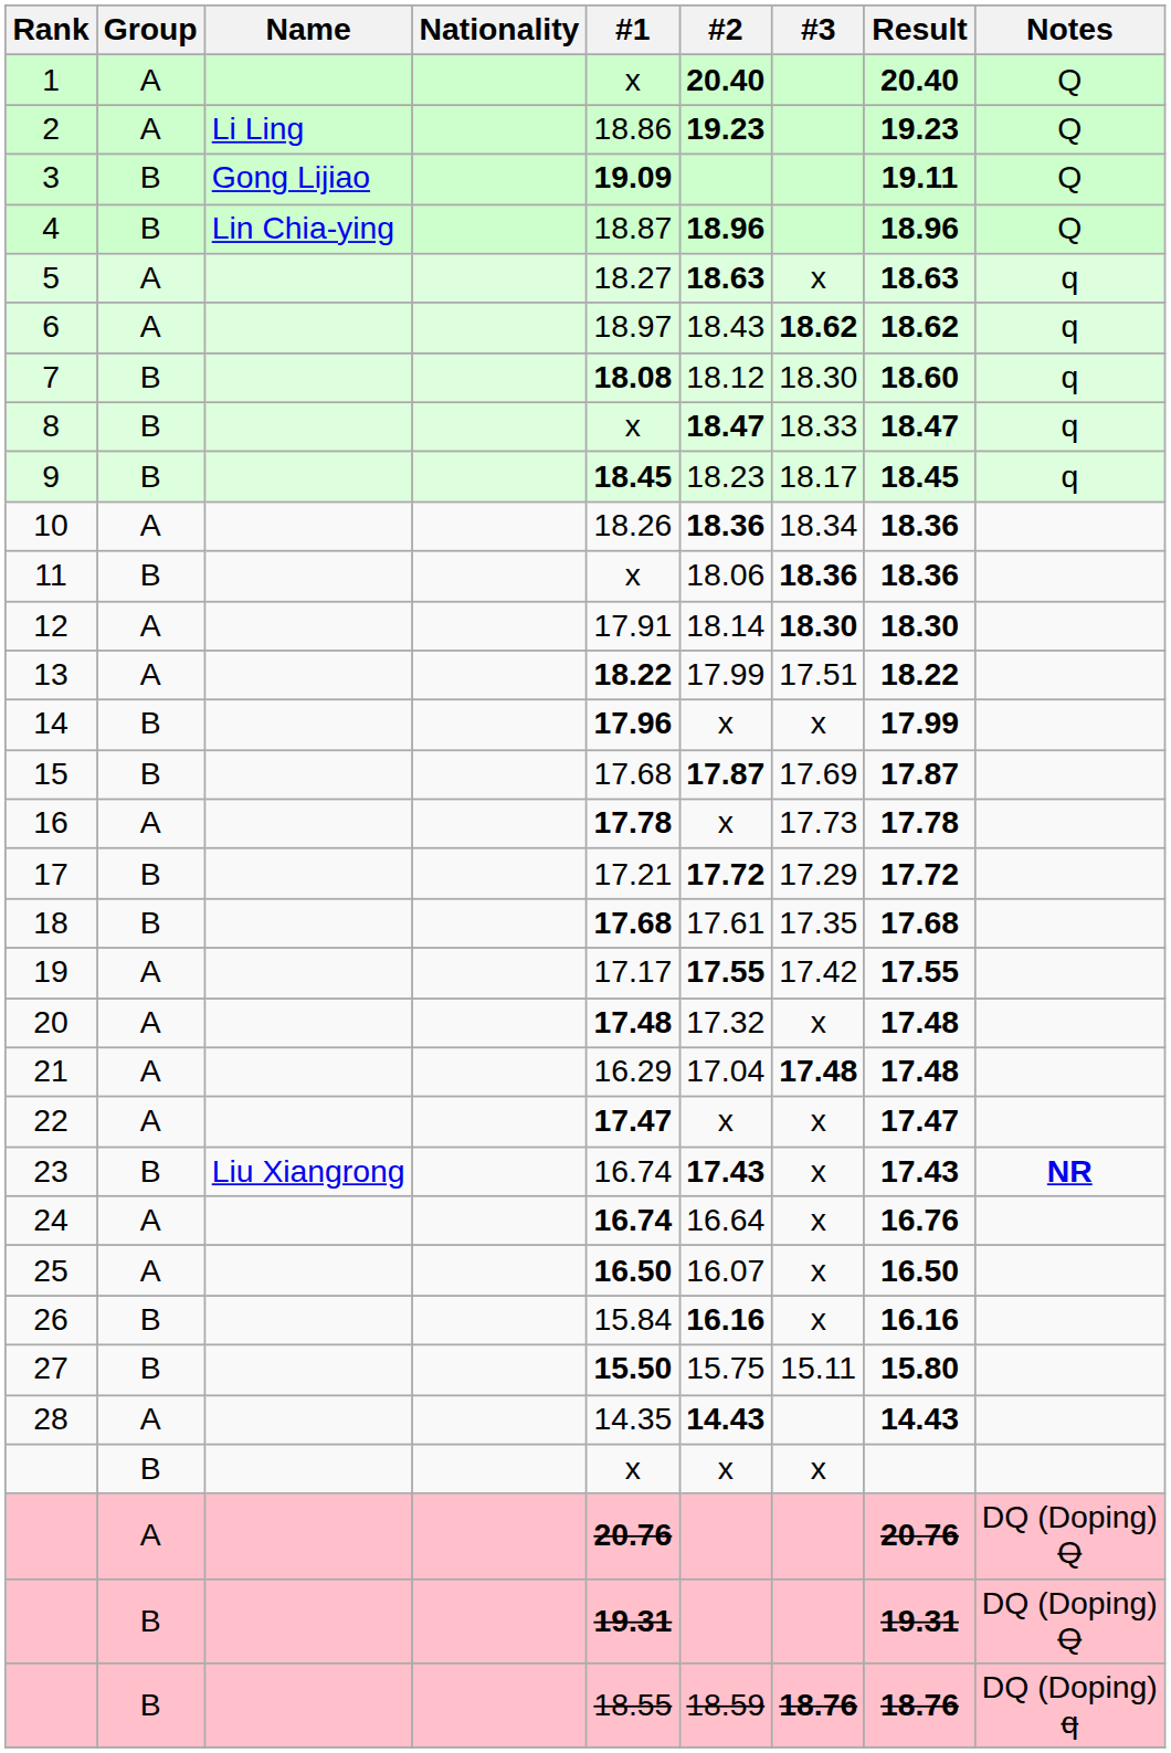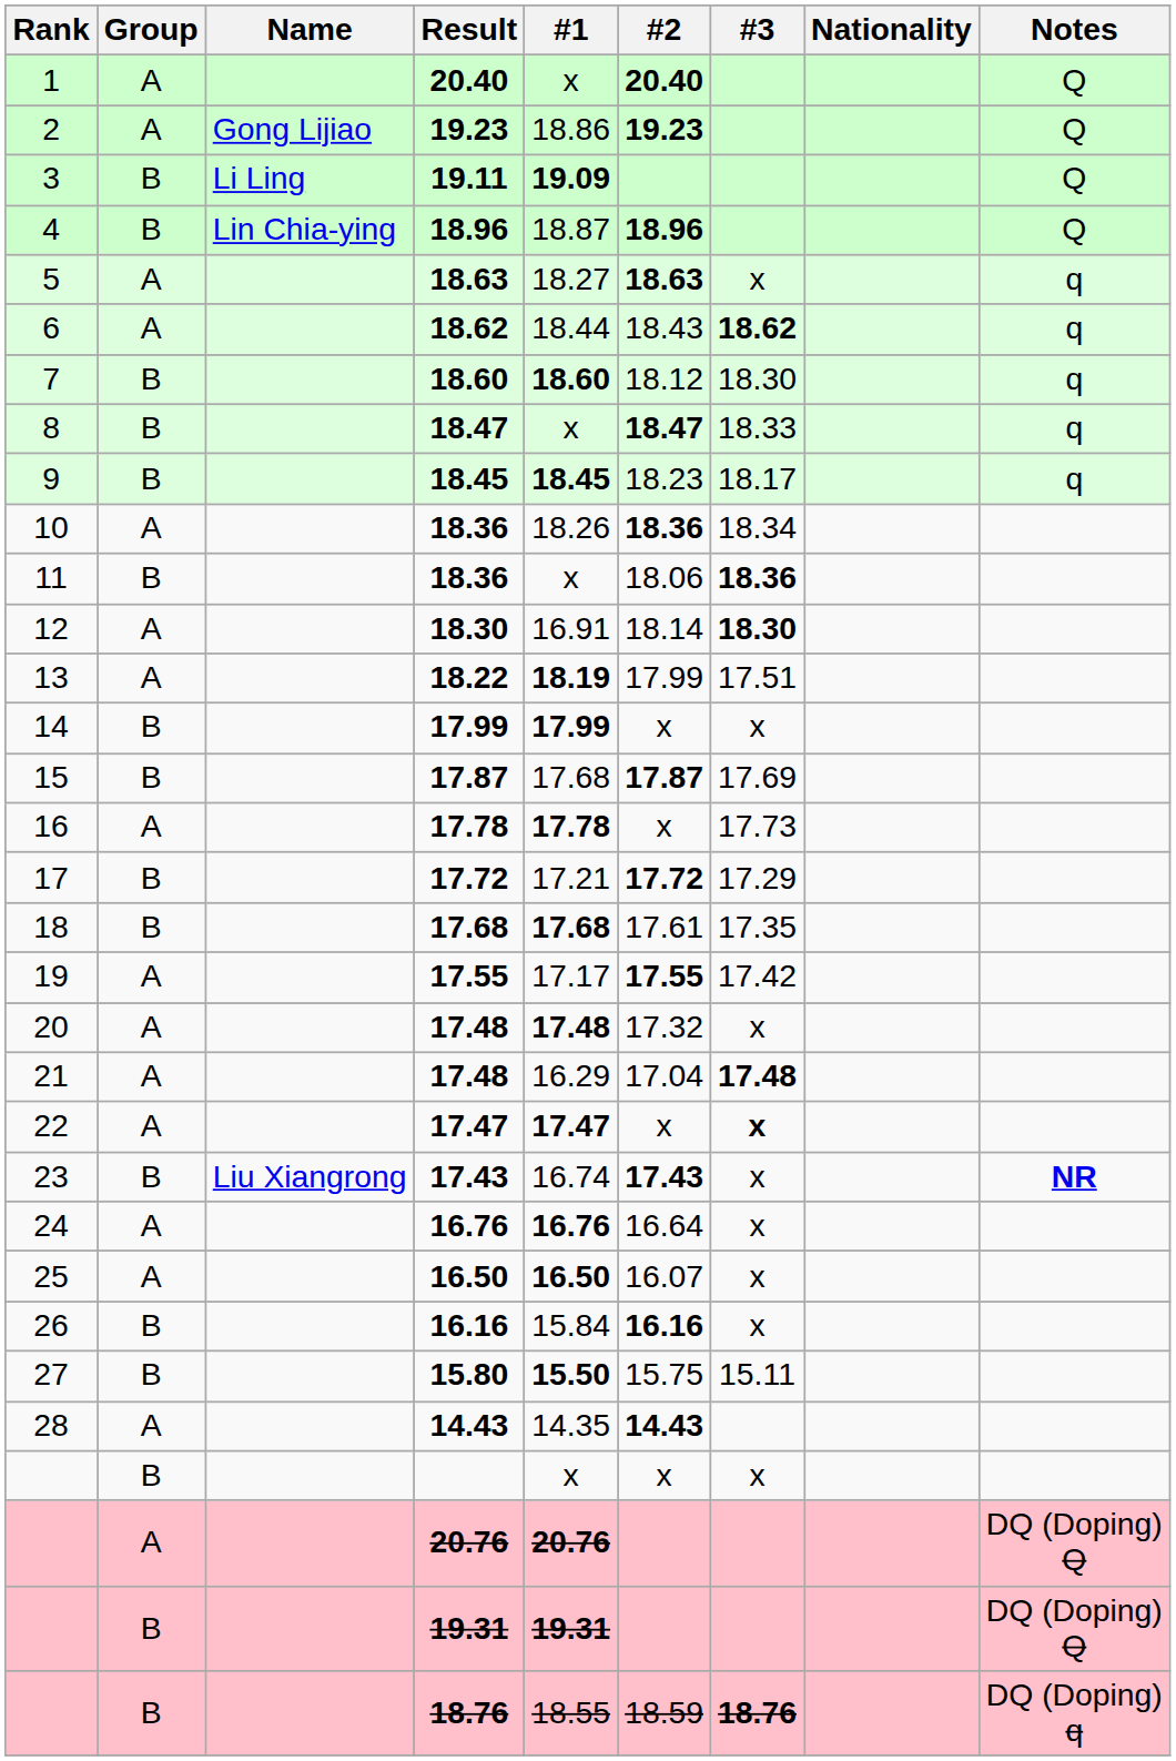columns swapped: Nationality <-> Result
2 | Name: Li Ling -> Gong Lijiao
3 | Name: Gong Lijiao -> Li Ling
6 | #1: 18.97 -> 18.44
7 | #1: 18.08 -> 18.60
12 | #1: 17.91 -> 16.91
13 | #1: 18.22 -> 18.19
14 | #1: 17.96 -> 17.99
22 | #3: normal -> bold
24 | #1: 16.74 -> 16.76
